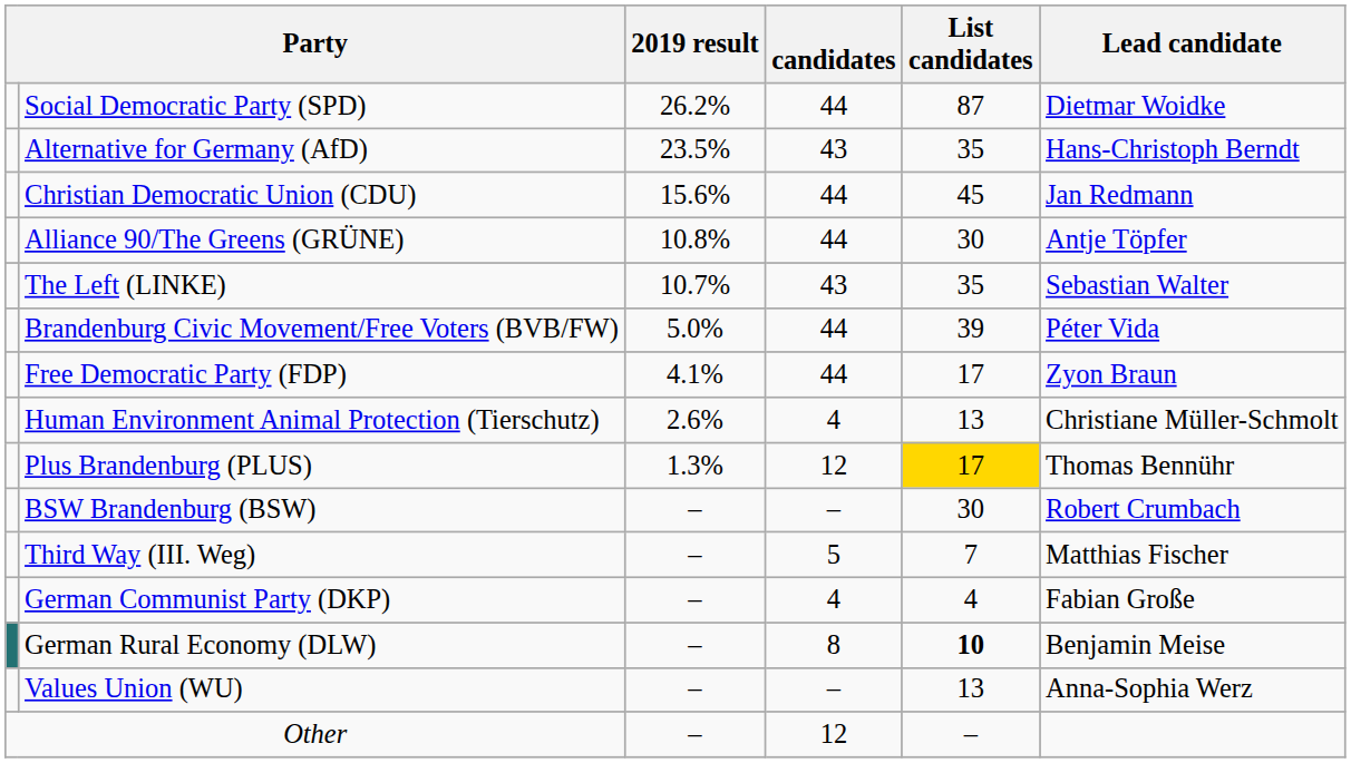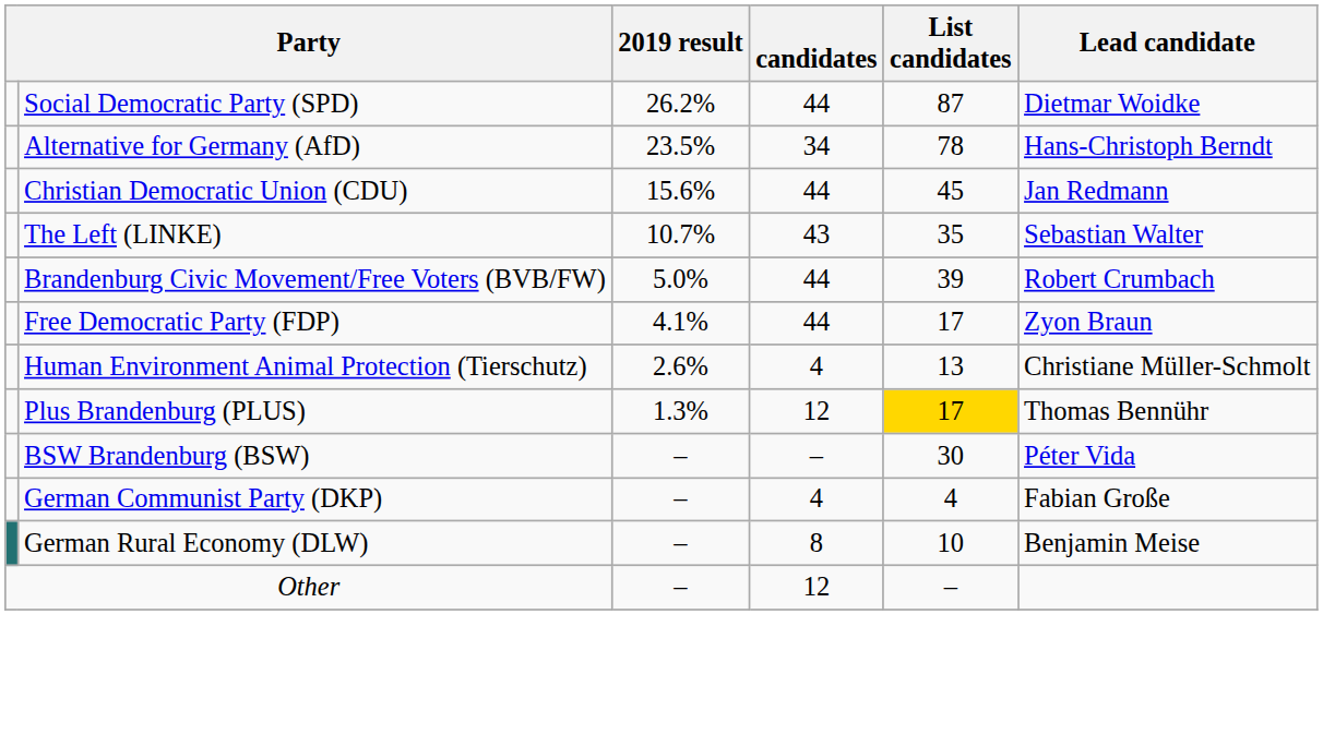Alternative for Germany (AfD) | candidates: 43 -> 34
Alternative for Germany (AfD) | List candidates: 35 -> 78
- row: Alliance 90/The Greens (GRÜNE) | 10.8% | 44 | 30 | Antje Töpfer
Brandenburg Civic Movement/Free Voters (BVB/FW) | Lead candidate: Péter Vida -> Robert Crumbach
BSW Brandenburg (BSW) | Lead candidate: Robert Crumbach -> Péter Vida
- row: Third Way (III. Weg) | – | 5 | 7 | Matthias Fischer
German Rural Economy (DLW) | List candidates: bold -> normal
- row: Values Union (WU) | – | – | 13 | Anna-Sophia Werz
